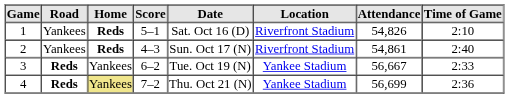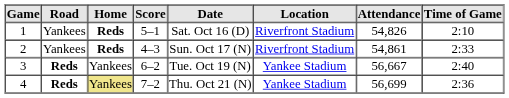2 | Time of Game: 2:40 -> 2:33
3 | Time of Game: 2:33 -> 2:40
